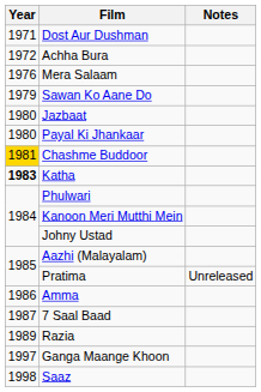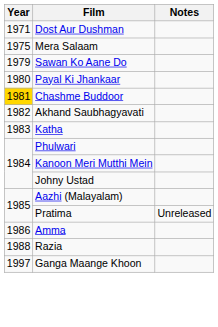- row: 1972 | Achha Bura
Mera Salaam | Year: 1976 -> 1975
- row: 1980 | Jazbaat
+ row: 1982 | Akhand Saubhagyavati
Katha | Year: bold -> normal
- row: 1987 | 7 Saal Baad
Razia | Year: 1989 -> 1988
- row: 1998 | Saaz
